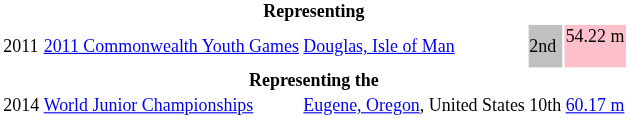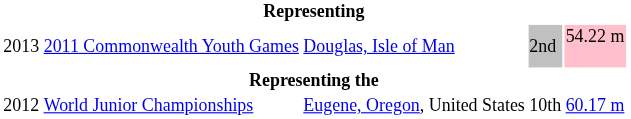2011 Commonwealth Youth Games | column 1: 2011 -> 2013
World Junior Championships | column 1: 2014 -> 2012
